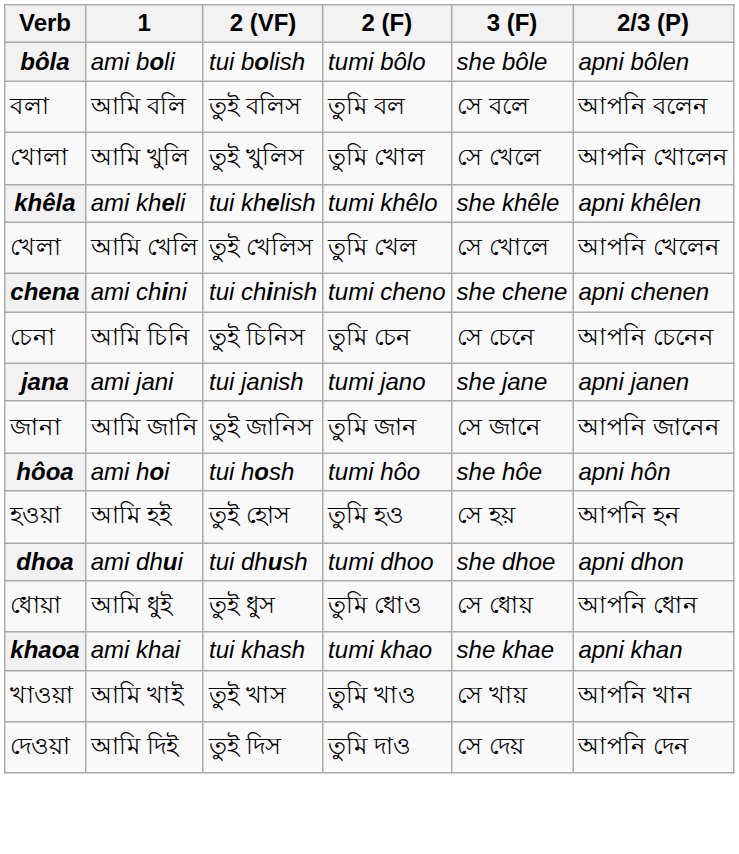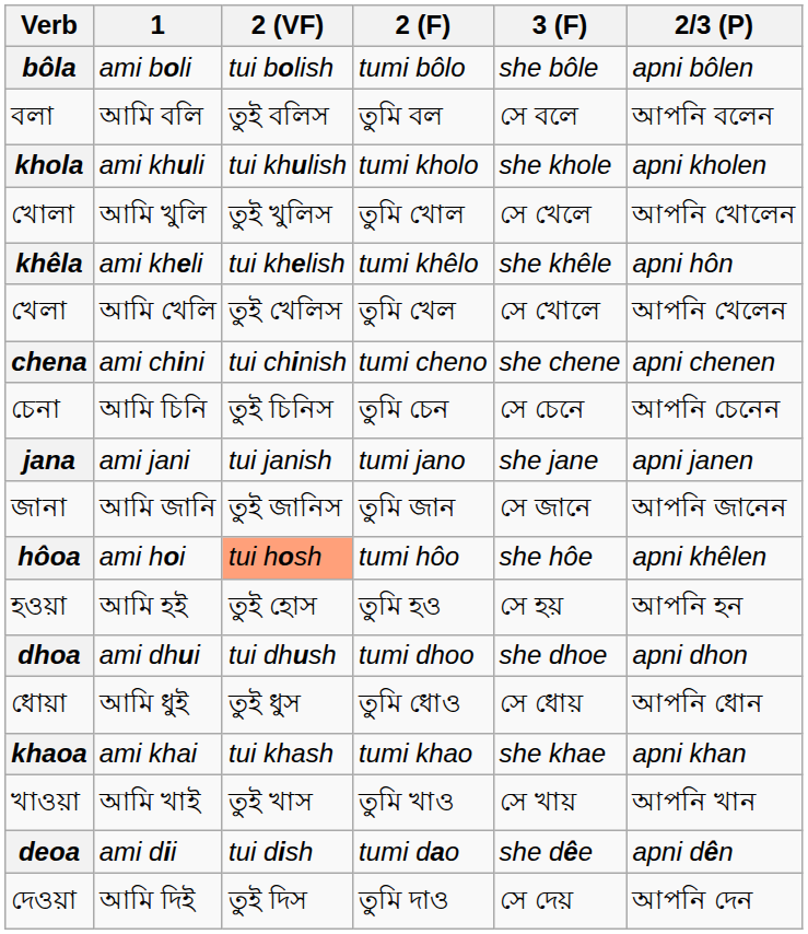+ row: khola | ami khuli | tui khulish | tumi kholo | she khole | apni kholen
khêla | 2/3 (P): apni khêlen -> apni hôn
hôoa | 2 (VF): no background -> lightsalmon background
hôoa | 2/3 (P): apni hôn -> apni khêlen
+ row: deoa | ami dii | tui dish | tumi dao | she dêe | apni dên
